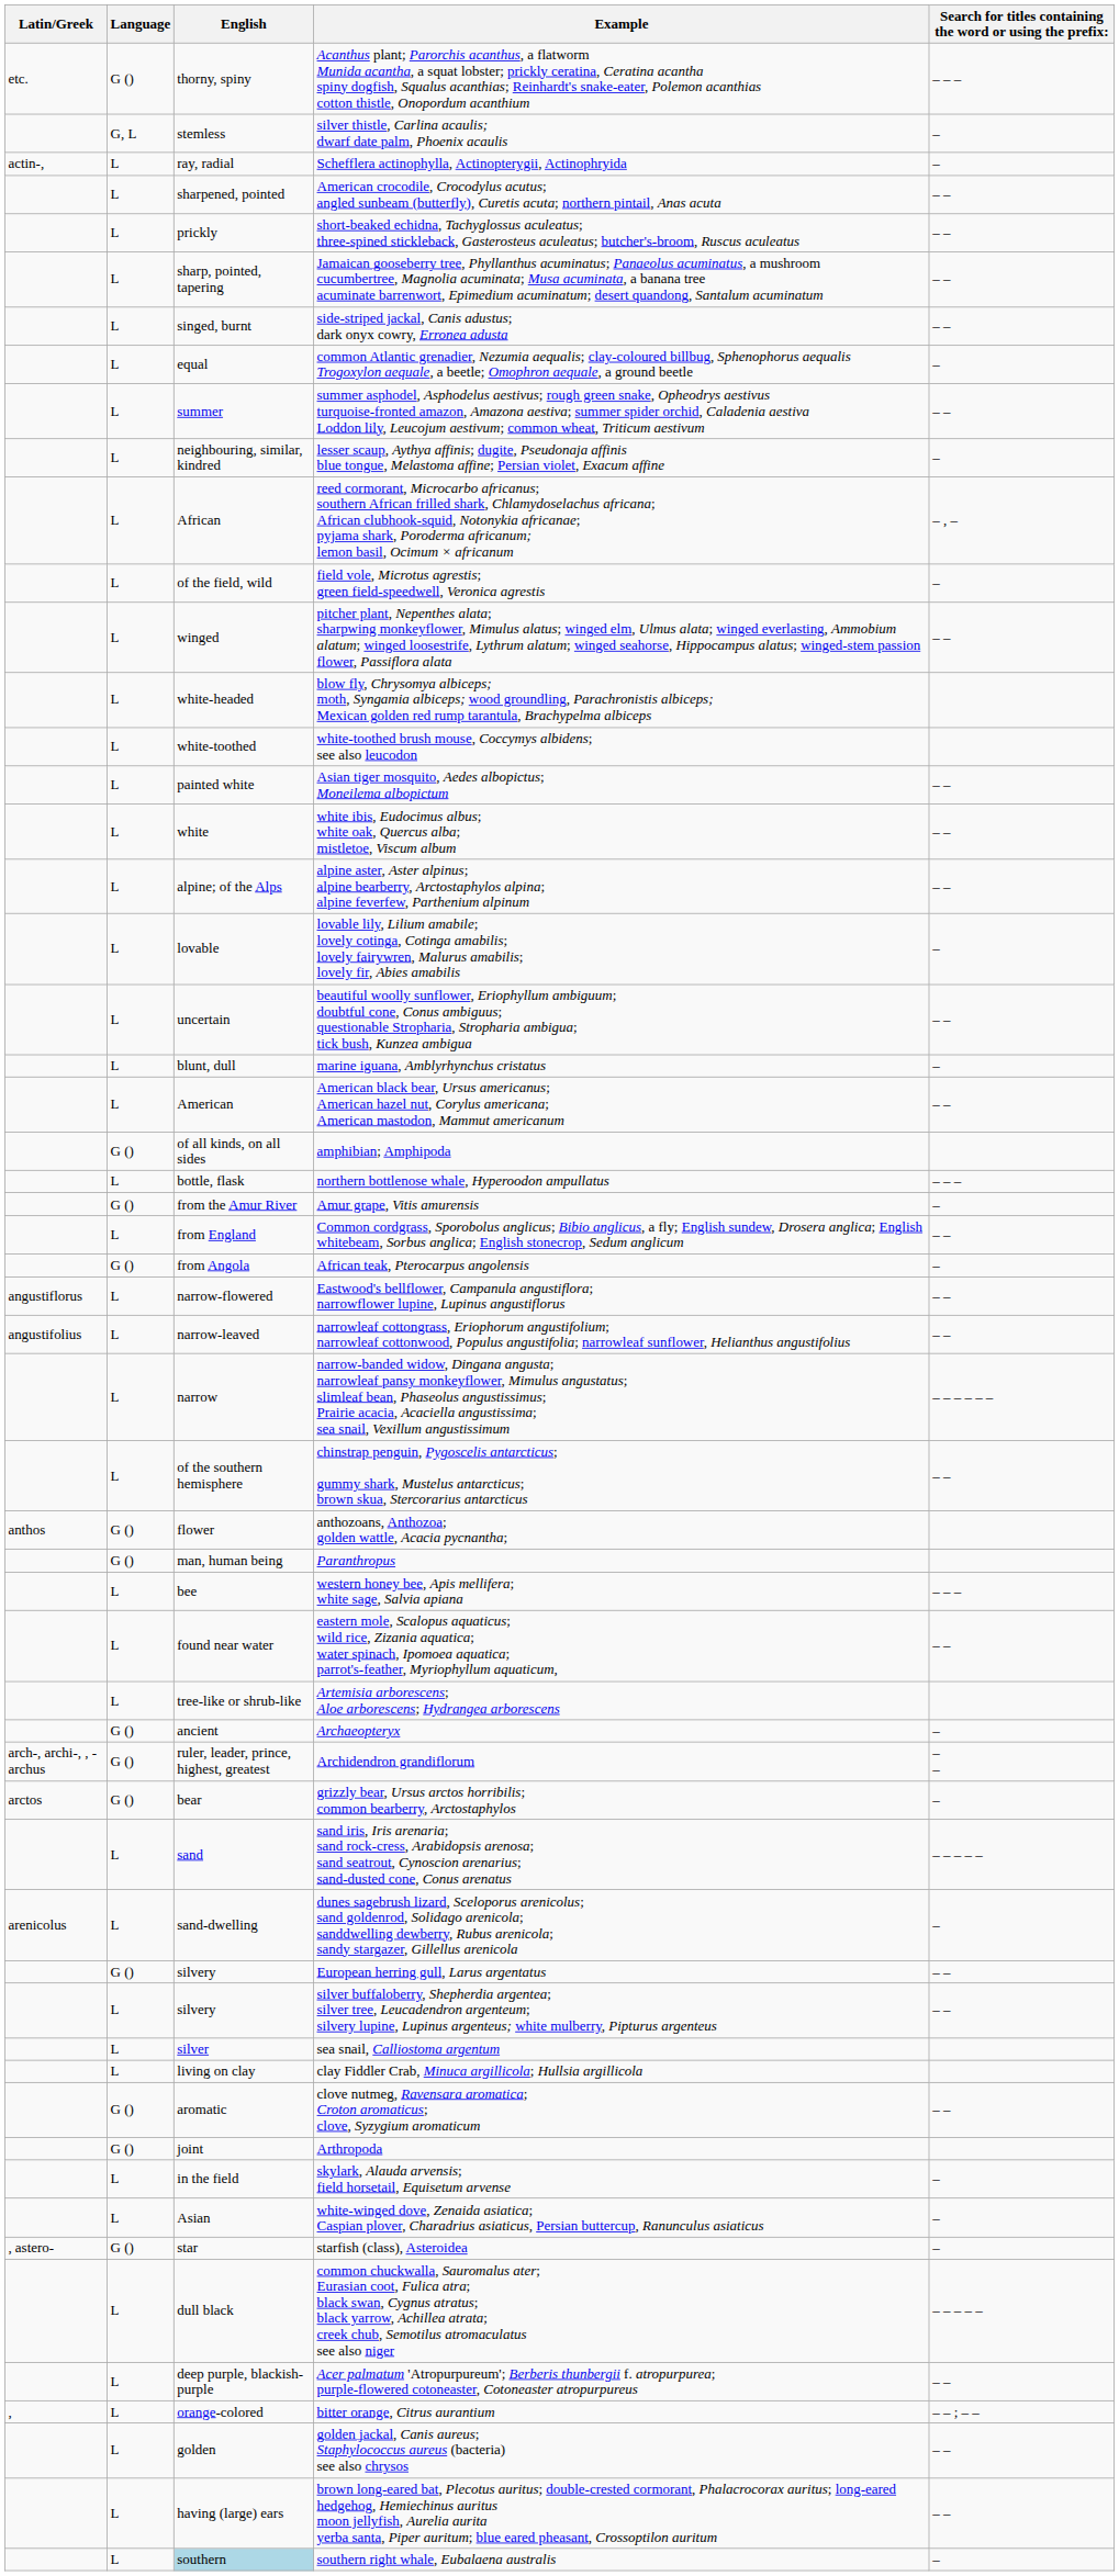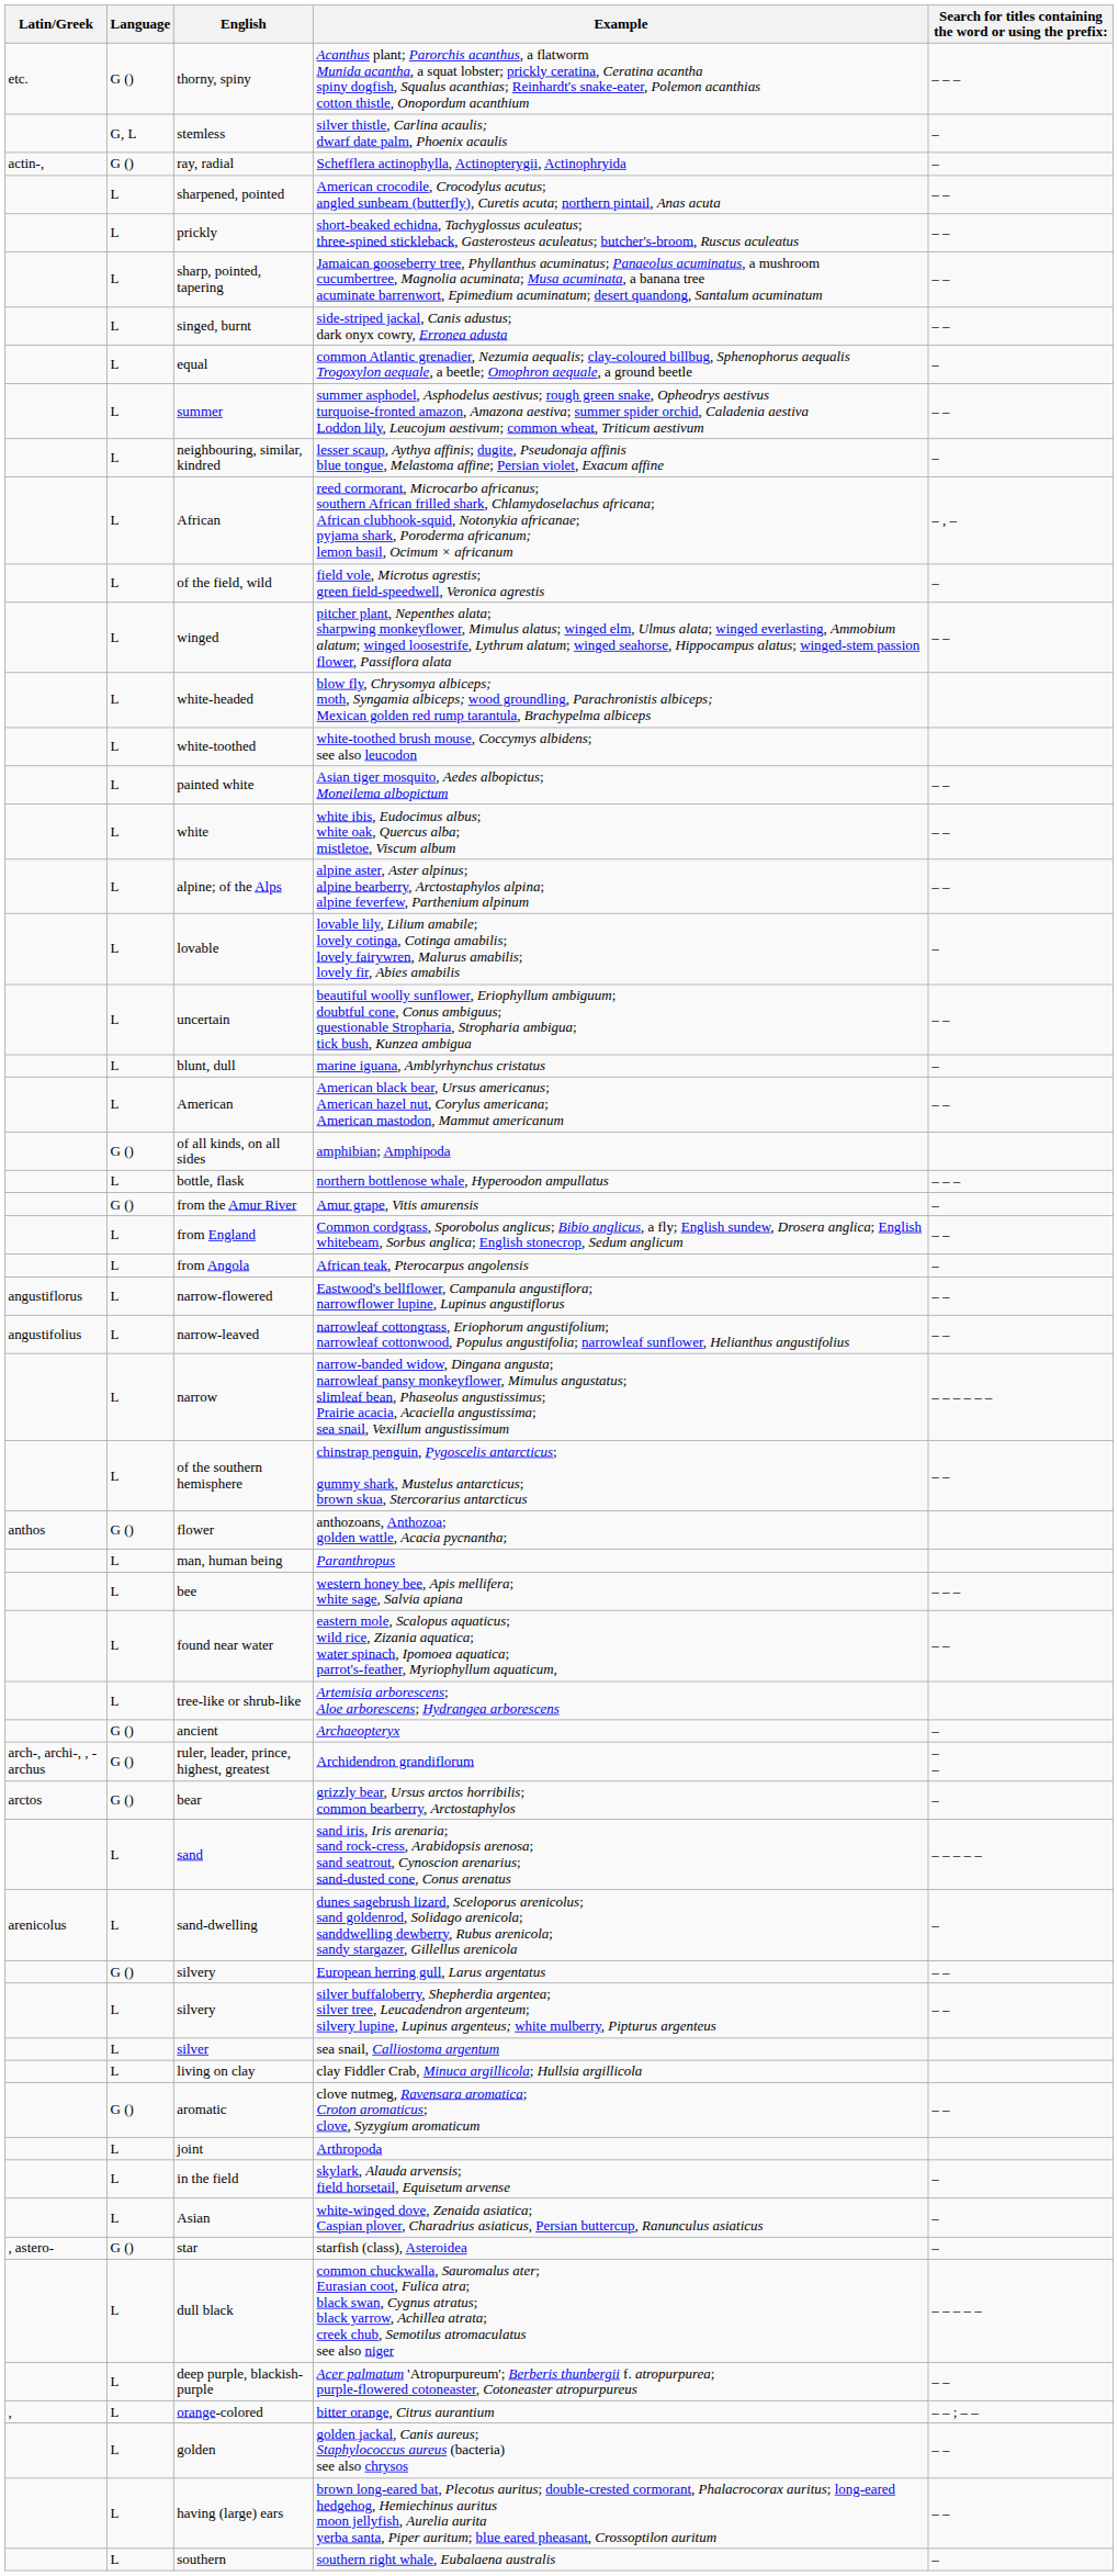Schefflera actinophylla, Actinopterygii, Actinophryida | Language: L -> G ()
African teak, Pterocarpus angolensis | Language: G () -> L
Paranthropus | Language: G () -> L
Arthropoda | Language: G () -> L
southern right whale, Eubalaena australis | English: lightblue background -> no background
